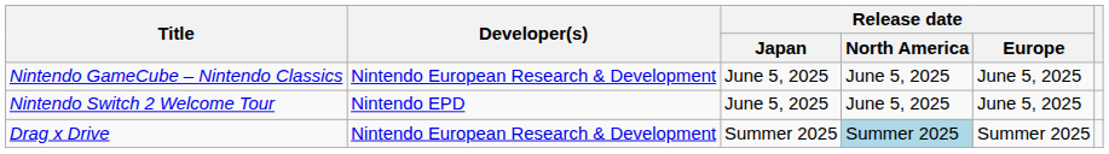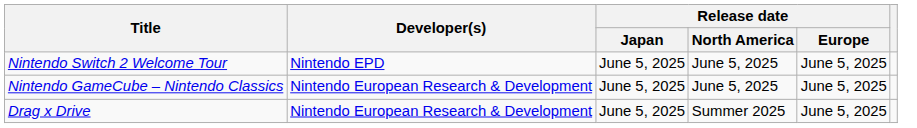rows swapped: Nintendo Switch 2 Welcome Tour <-> Nintendo GameCube – Nintendo Classics
Drag x Drive | Release date / Japan: Summer 2025 -> June 5, 2025
Drag x Drive | Release date / North America: lightblue background -> no background
Drag x Drive | Release date / Europe: Summer 2025 -> June 5, 2025
